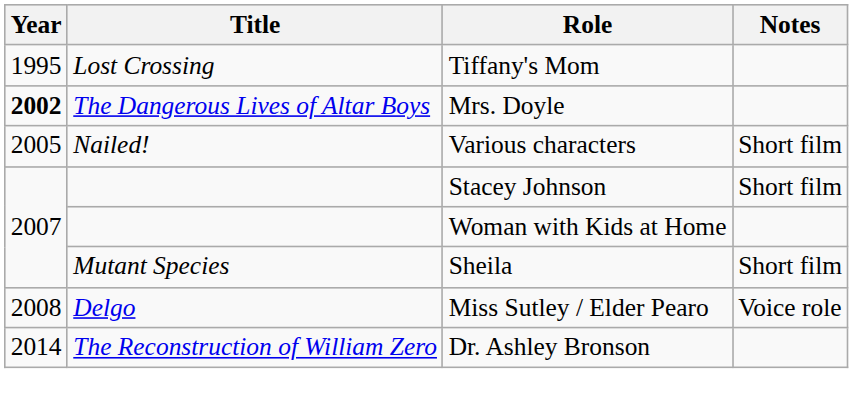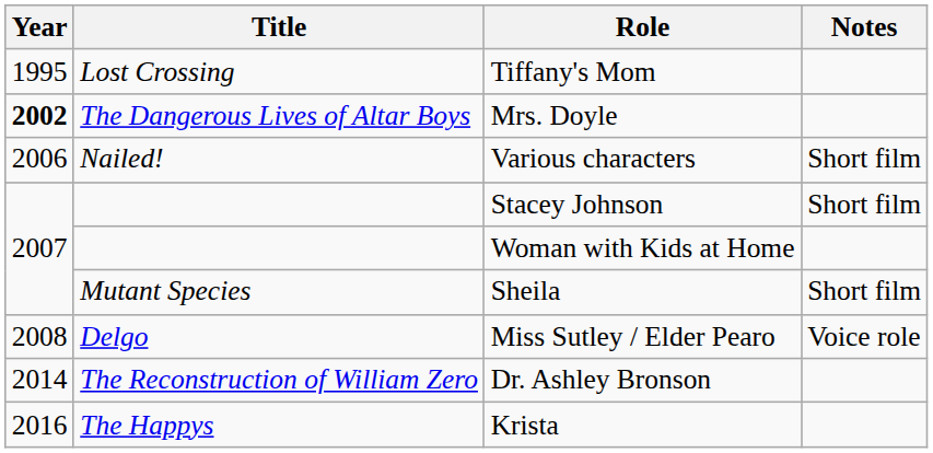Various characters | Year: 2005 -> 2006
+ row: 2016 | The Happys | Krista
